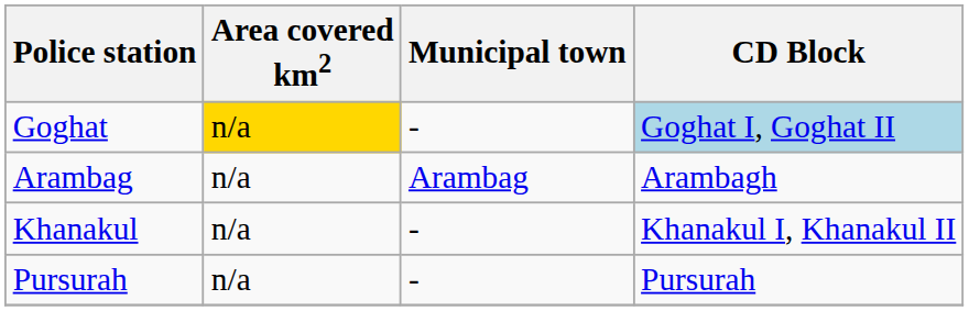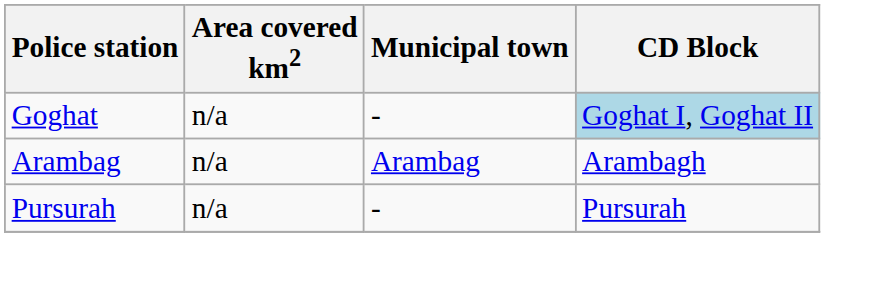Goghat | Area covered km2: gold background -> no background
- row: Khanakul | n/a | - | Khanakul I, Khanakul II
